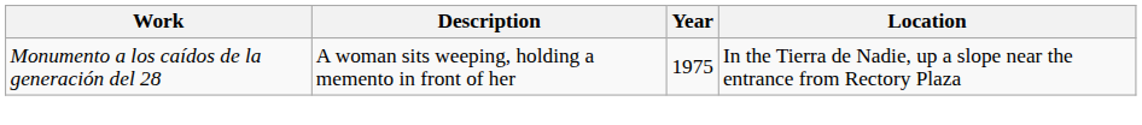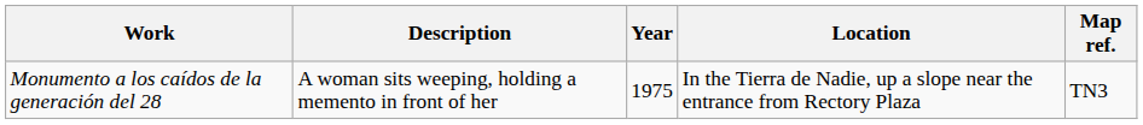+ column: Map ref. | TN3
